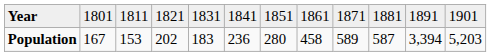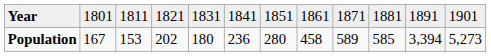Population | column 5: 183 -> 180
Population | column 10: 587 -> 585
Population | column 12: 5,203 -> 5,273
